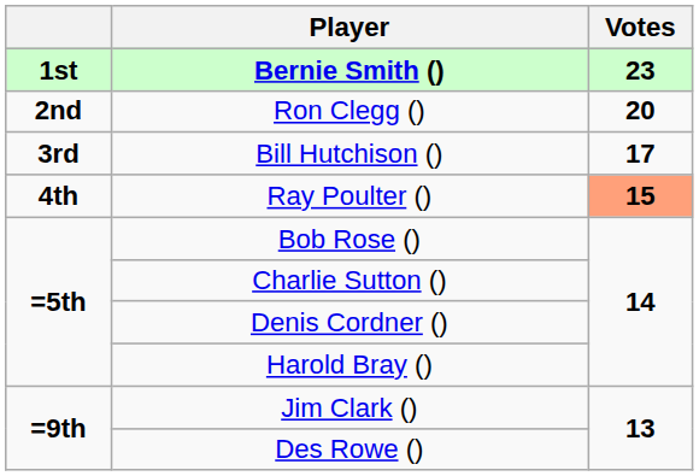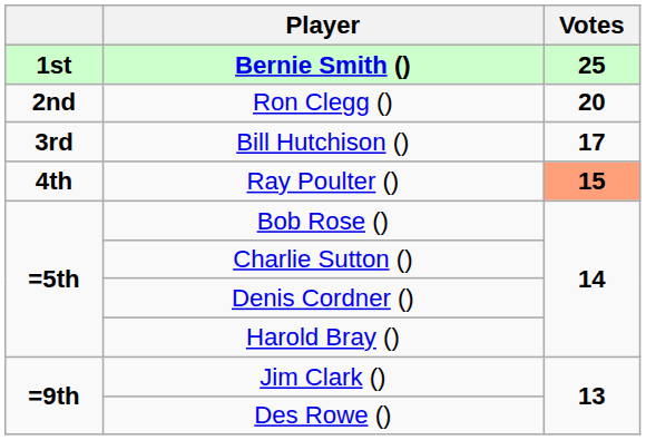Bernie Smith () | Votes: 23 -> 25
